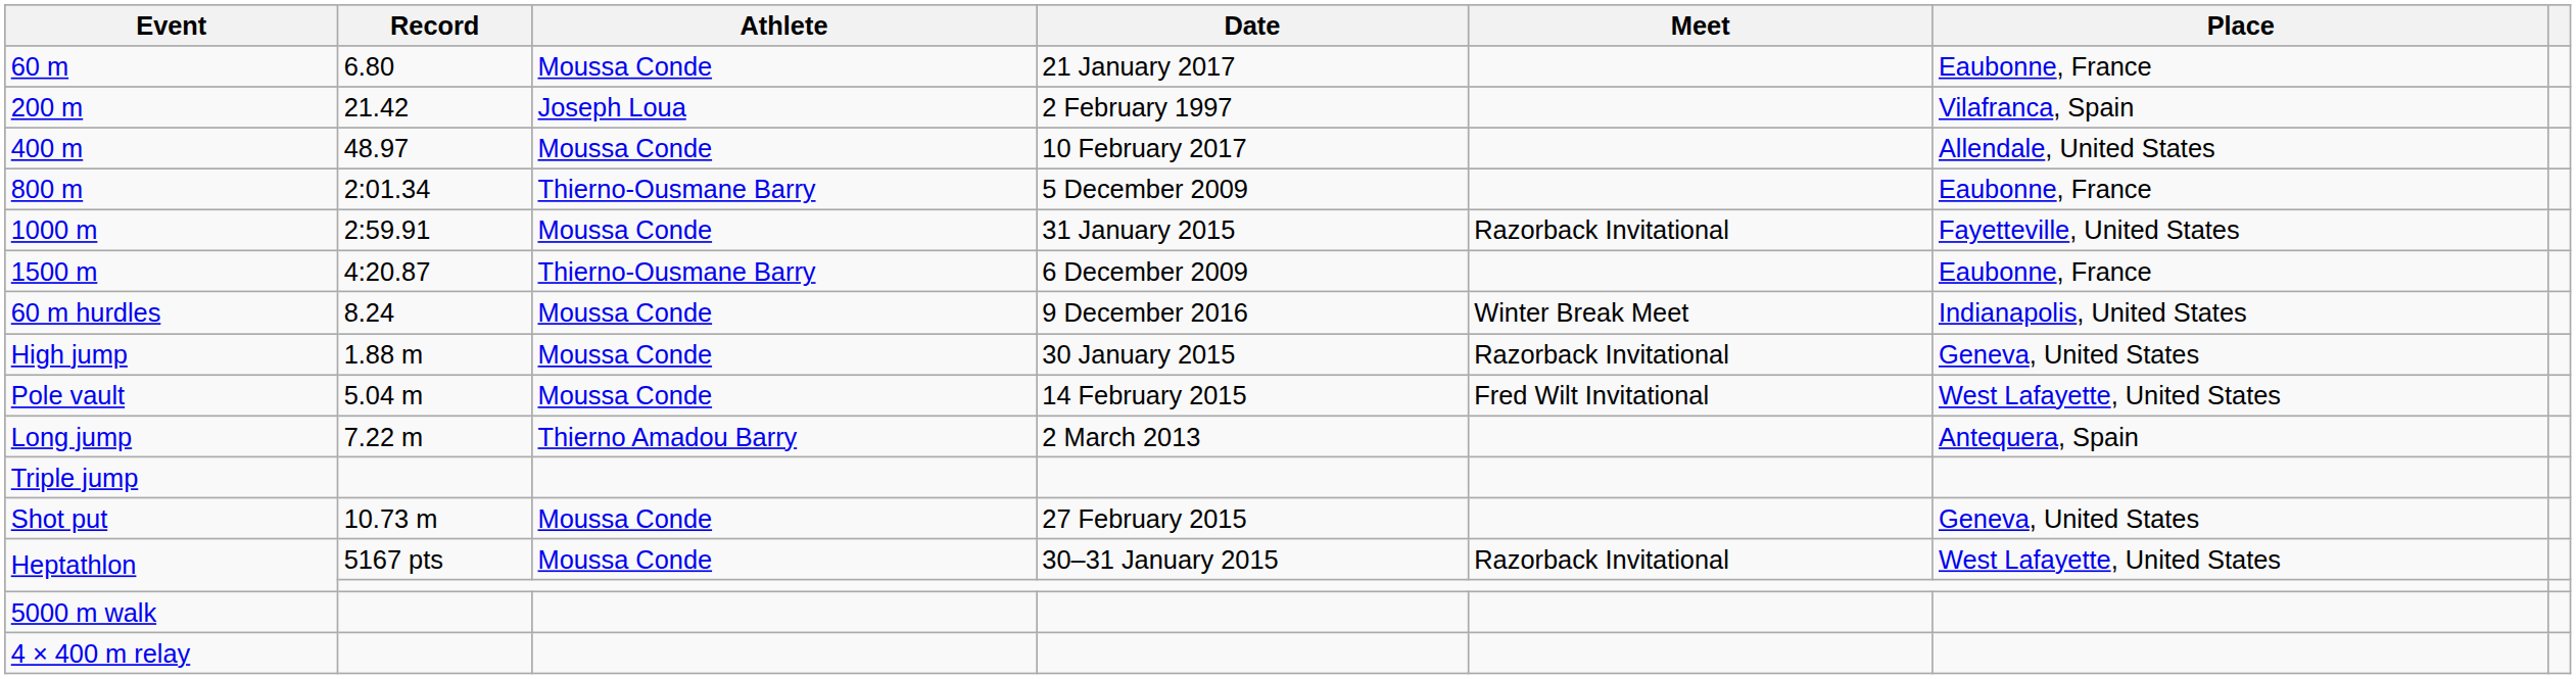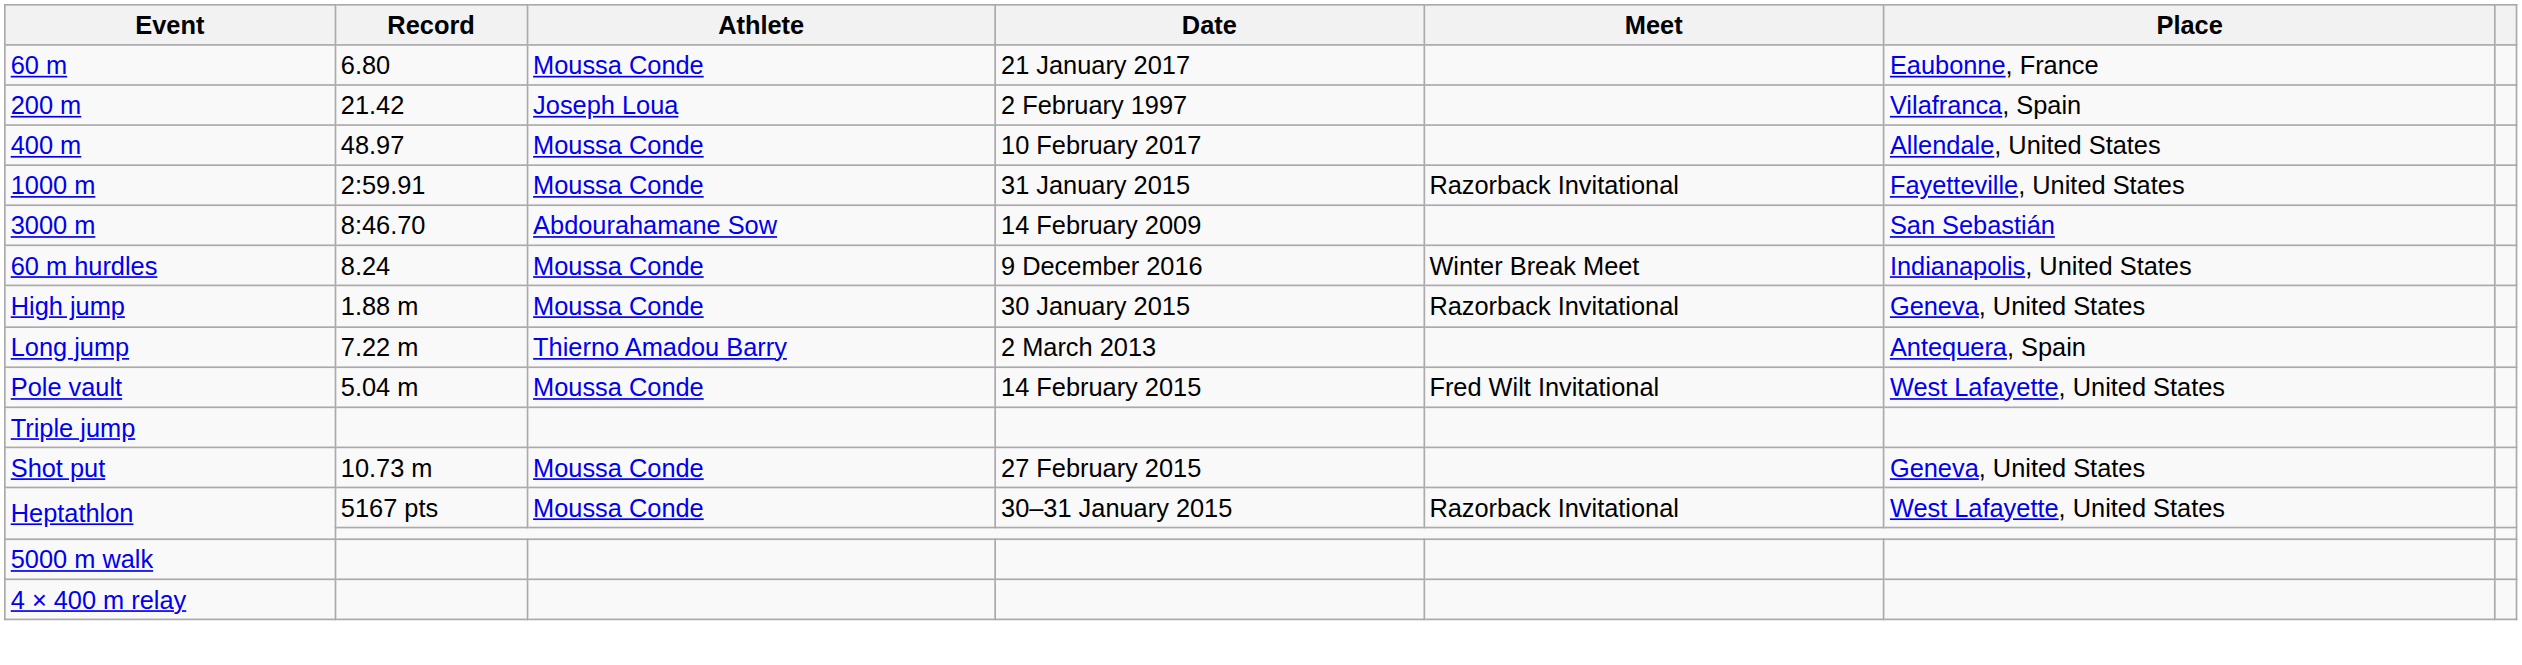- row: 800 m | 2:01.34 | Thierno-Ousmane Barry | 5 December 2009 | Eaubonne, France
- row: 1500 m | 4:20.87 | Thierno-Ousmane Barry | 6 December 2009 | Eaubonne, France
+ row: 3000 m | 8:46.70 | Abdourahamane Sow | 14 February 2009 | San Sebastián
rows swapped: Pole vault <-> Long jump
